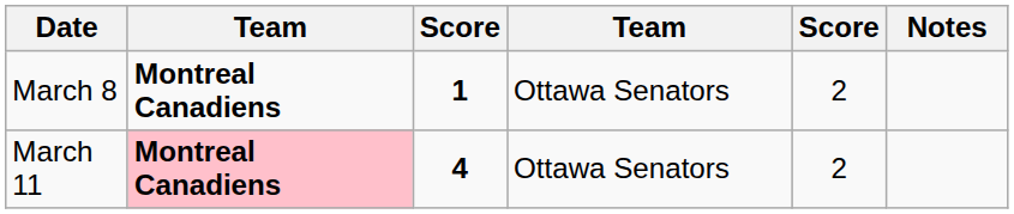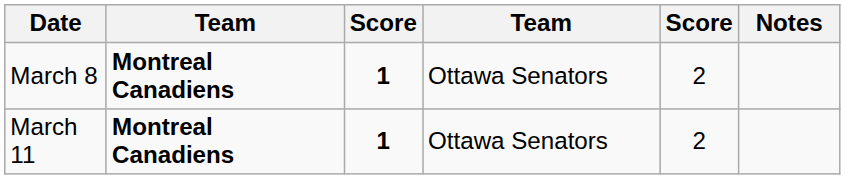March 11 | column 2: pink background -> no background
March 11 | column 3: 4 -> 1
